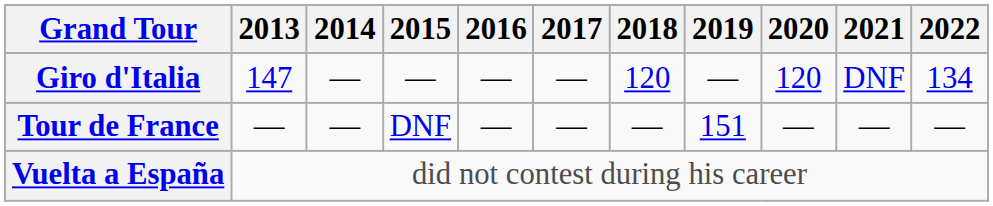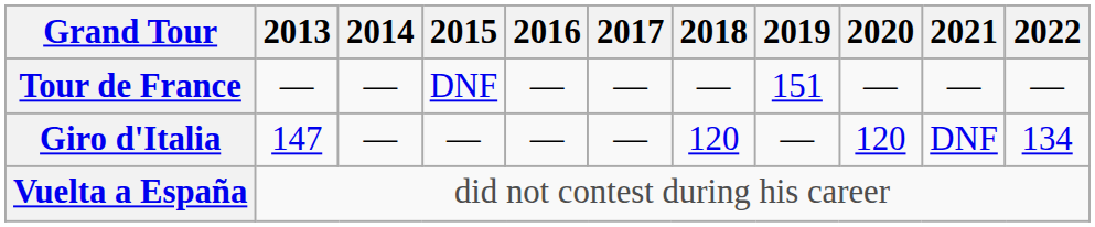rows swapped: Giro d'Italia <-> Tour de France
